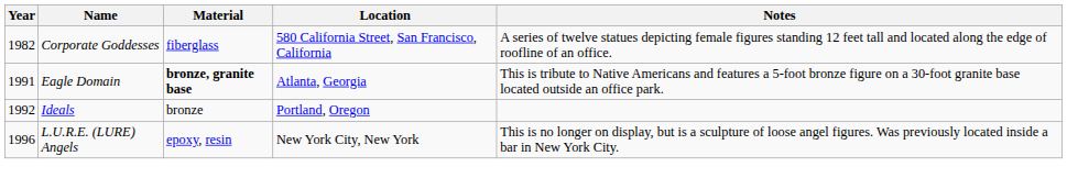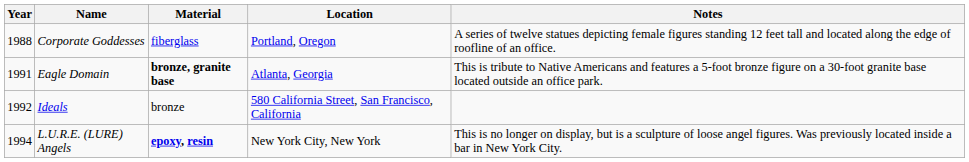Corporate Goddesses | Year: 1982 -> 1988
Corporate Goddesses | Location: 580 California Street, San Francisco, California -> Portland, Oregon
Ideals | Location: Portland, Oregon -> 580 California Street, San Francisco, California
L.U.R.E. (LURE) Angels | Year: 1996 -> 1994
L.U.R.E. (LURE) Angels | Material: normal -> bold
